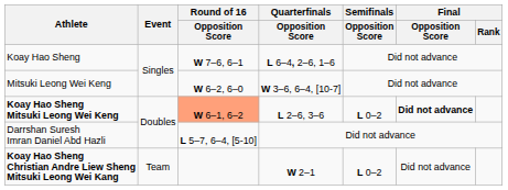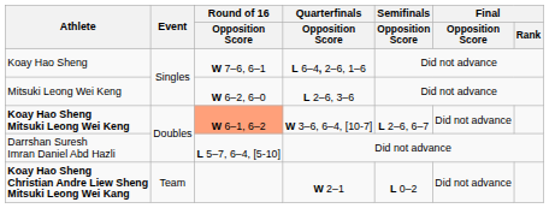Mitsuki Leong Wei Keng | Quarterfinals / Opposition Score: W 3–6, 6–4, [10-7] -> L 2–6, 3–6
Koay Hao Sheng Mitsuki Leong Wei Keng | Quarterfinals / Opposition Score: L 2–6, 3–6 -> W 3–6, 6–4, [10-7]
Koay Hao Sheng Mitsuki Leong Wei Keng | Semifinals / Opposition Score: L 0–2 -> L 2–6, 6–7
Koay Hao Sheng Mitsuki Leong Wei Keng | Final / Opposition Score: bold -> normal
